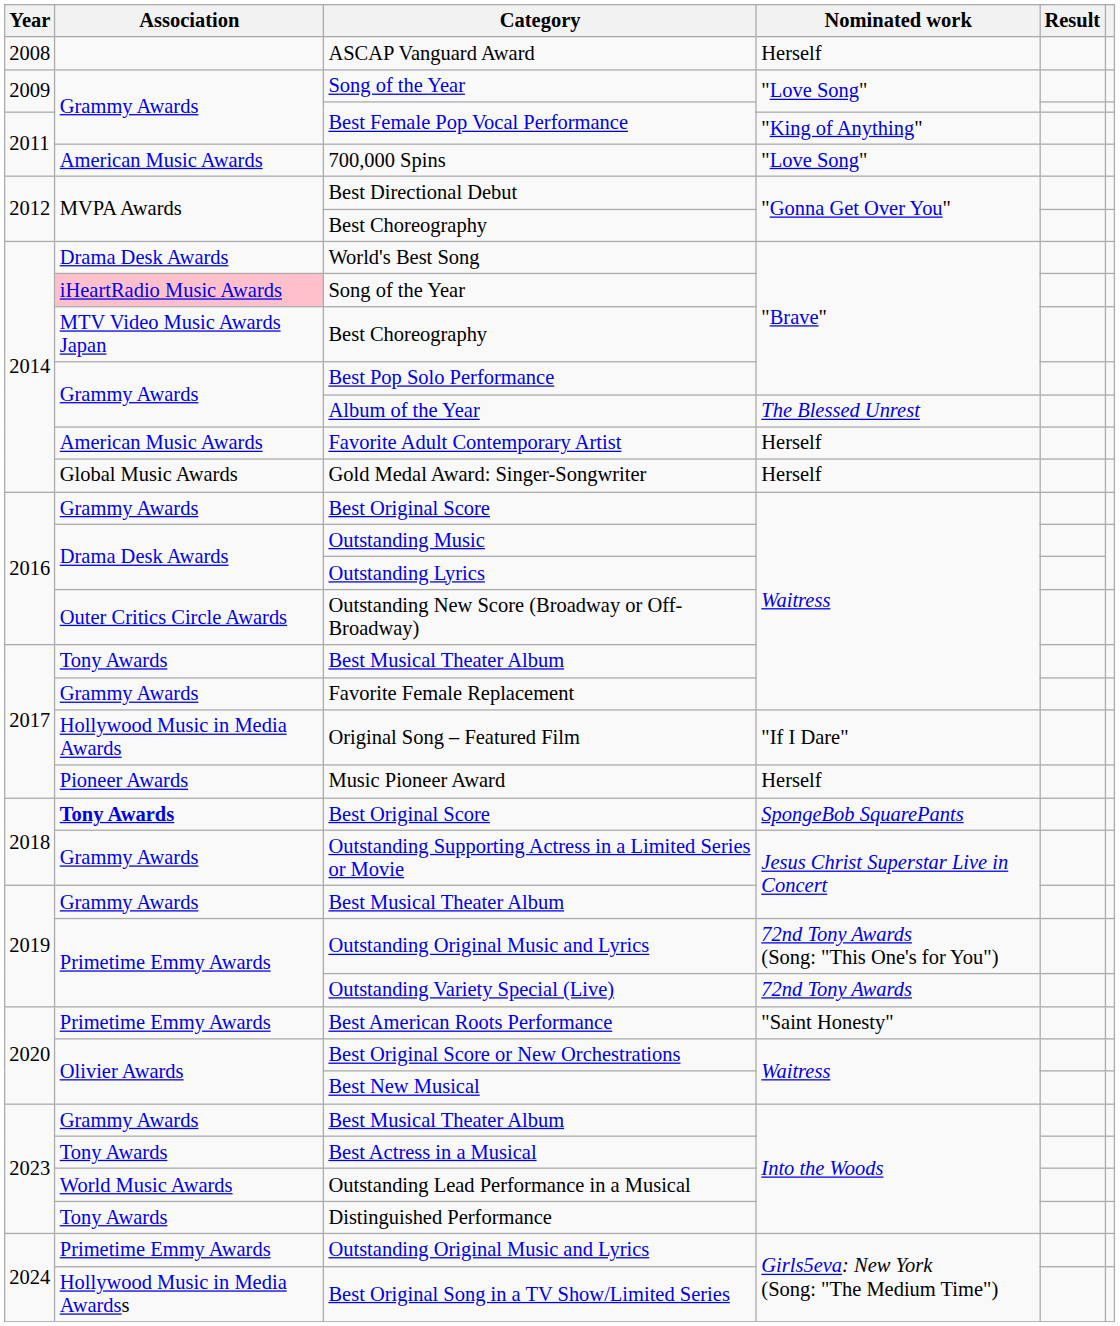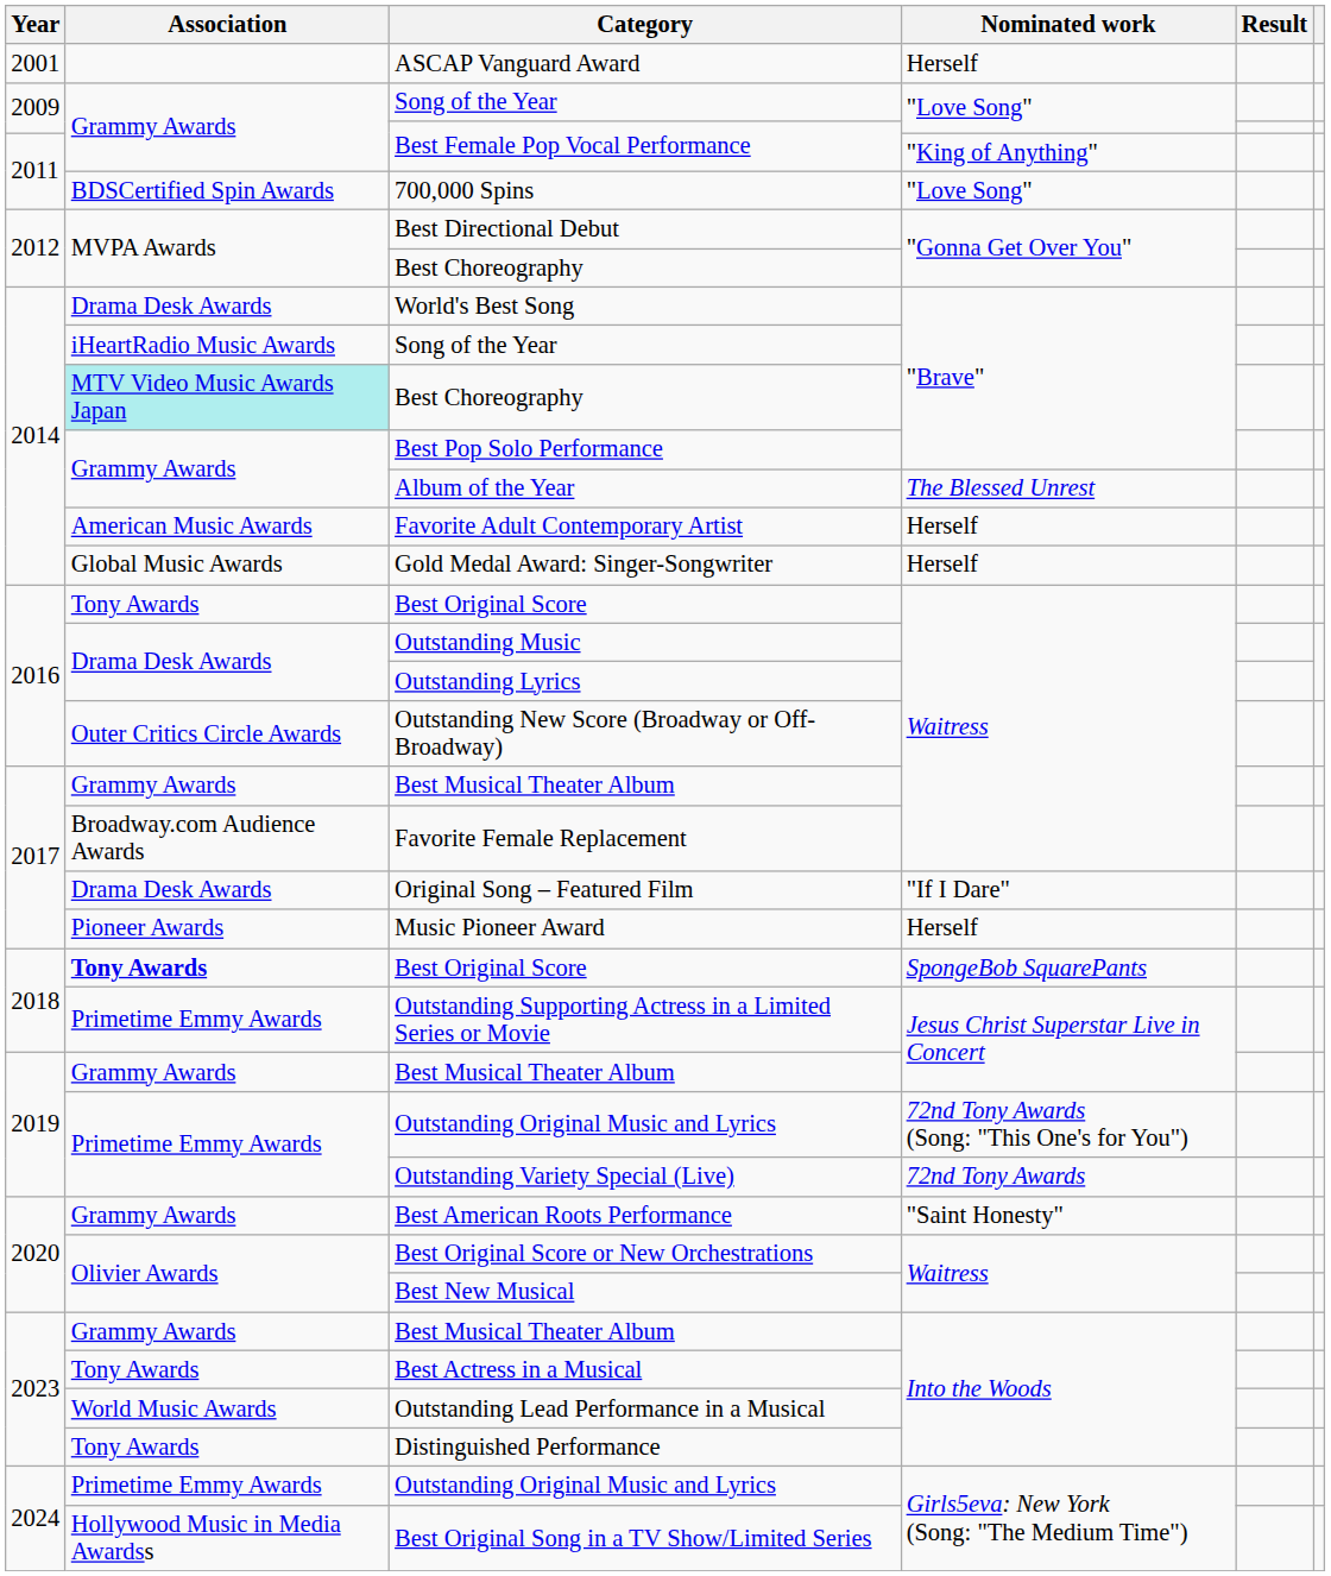ASCAP Vanguard Award | Year: 2008 -> 2001
700,000 Spins | Association: American Music Awards -> BDSCertified Spin Awards
Song of the Year / "Brave" | Association: pink background -> no background
Best Choreography / "Brave" | Association: no background -> paleturquoise background
Best Original Score / Waitress | Association: Grammy Awards -> Tony Awards
Best Musical Theater Album / Waitress | Association: Tony Awards -> Grammy Awards
Favorite Female Replacement | Association: Grammy Awards -> Broadway.com Audience Awards
Original Song – Featured Film | Association: Hollywood Music in Media Awards -> Drama Desk Awards
Outstanding Supporting Actress in a Limited Series or Movie | Association: Grammy Awards -> Primetime Emmy Awards
Best American Roots Performance | Association: Primetime Emmy Awards -> Grammy Awards
